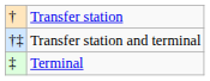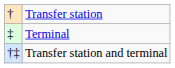rows swapped: Terminal <-> Transfer station and terminal
